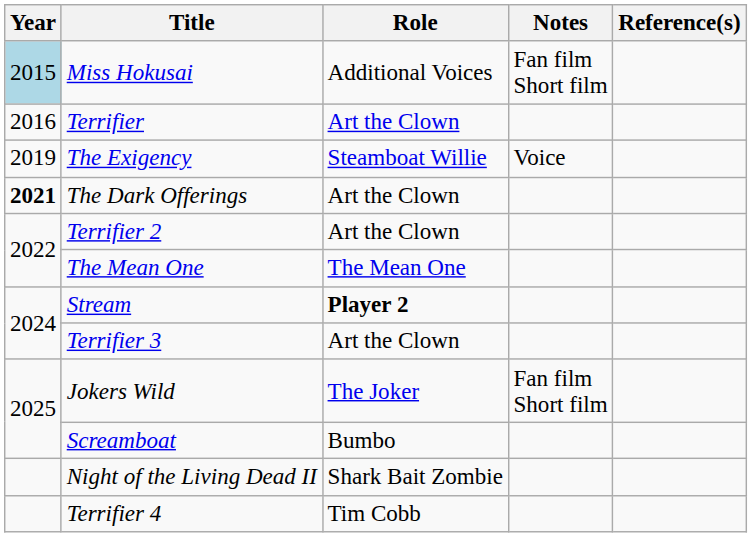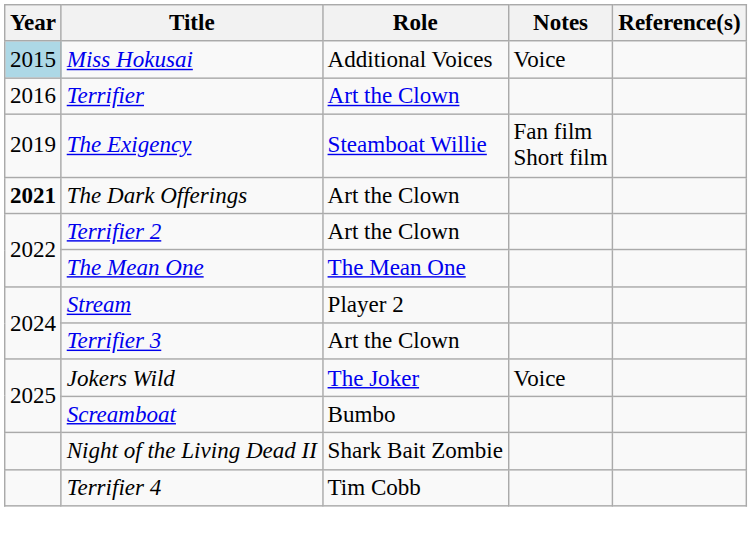Miss Hokusai | Notes: Fan film Short film -> Voice
The Exigency | Notes: Voice -> Fan film Short film
Stream | Role: bold -> normal
Jokers Wild | Notes: Fan film Short film -> Voice
